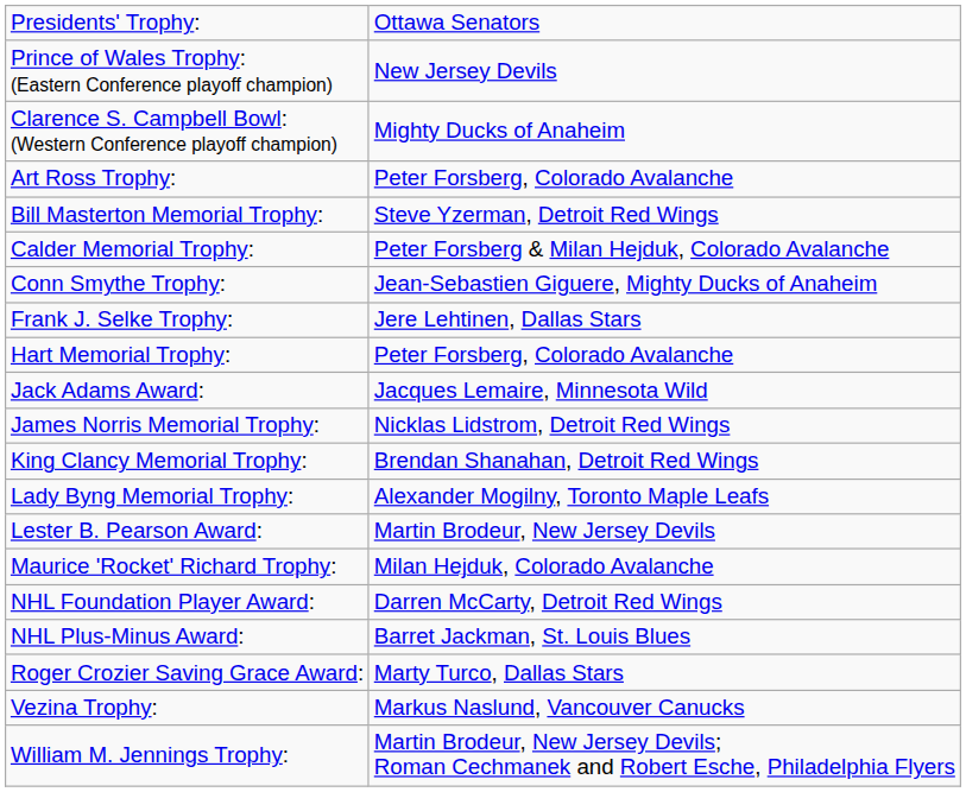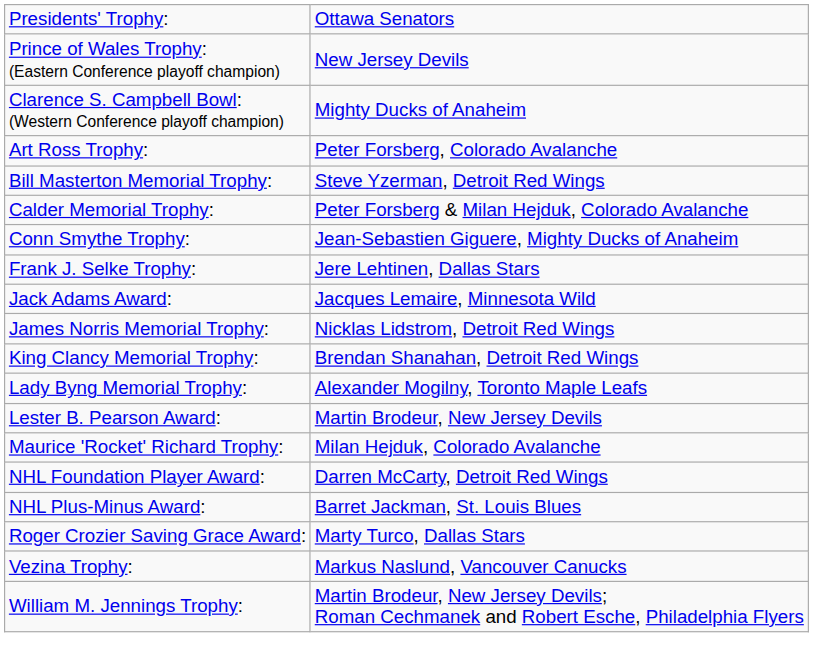- row: Hart Memorial Trophy: | Peter Forsberg, Colorado Avalanche
